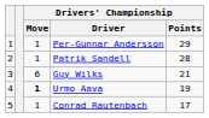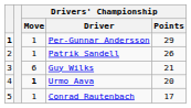Per-Gunnar Andersson | column 1: normal -> bold
Patrik Sandell | Drivers' Championship / Points: 28 -> 26
Urmo Aava | Drivers' Championship / Points: 19 -> 20
